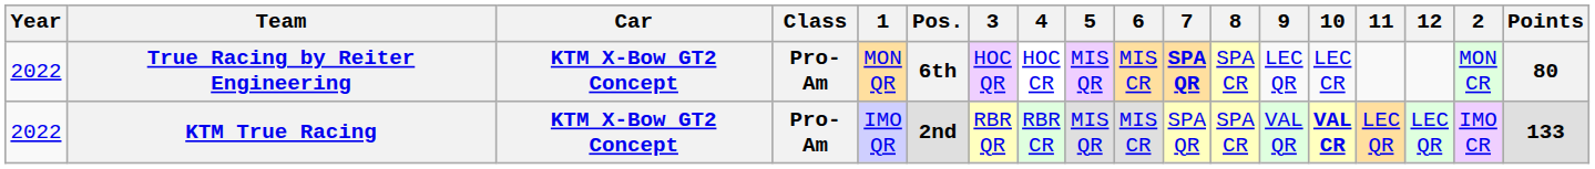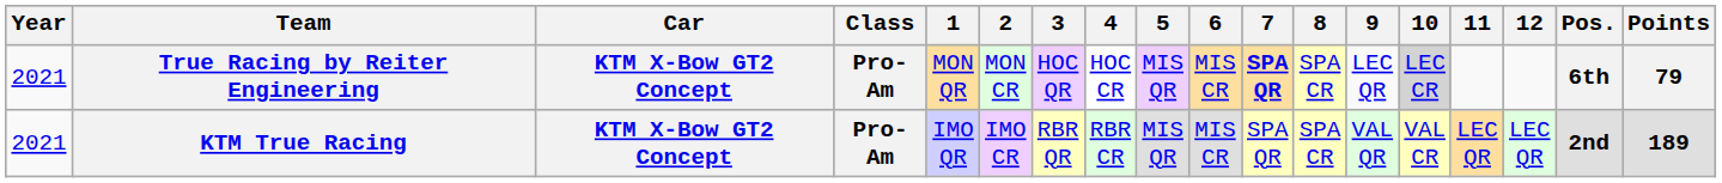columns swapped: 2 <-> Pos.
True Racing by Reiter Engineering | Year: 2022 -> 2021
True Racing by Reiter Engineering | 10: no background -> lightgrey background
True Racing by Reiter Engineering | Points: 80 -> 79
KTM True Racing | Year: 2022 -> 2021
KTM True Racing | 10: bold -> normal
KTM True Racing | Points: 133 -> 189
